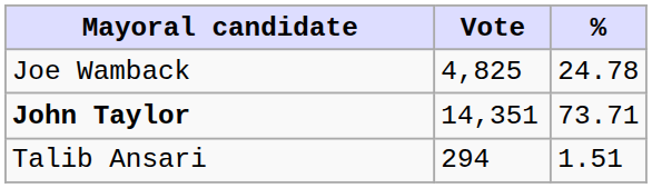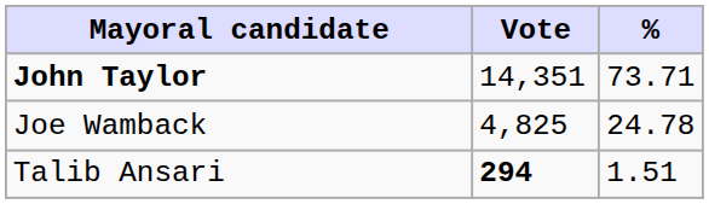rows swapped: John Taylor <-> Joe Wamback
Talib Ansari | Vote: normal -> bold
